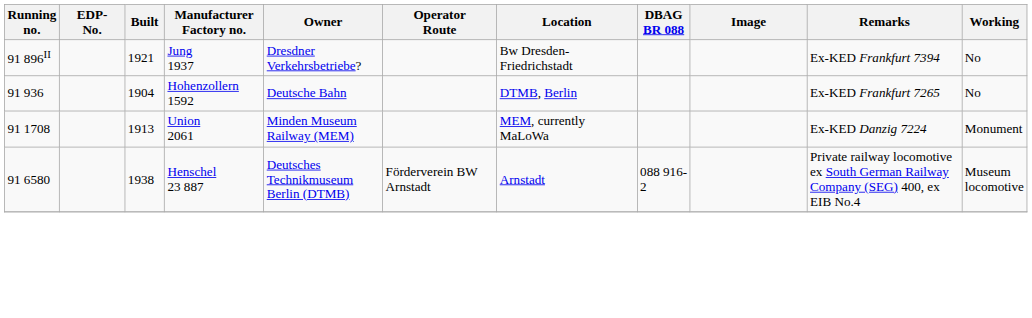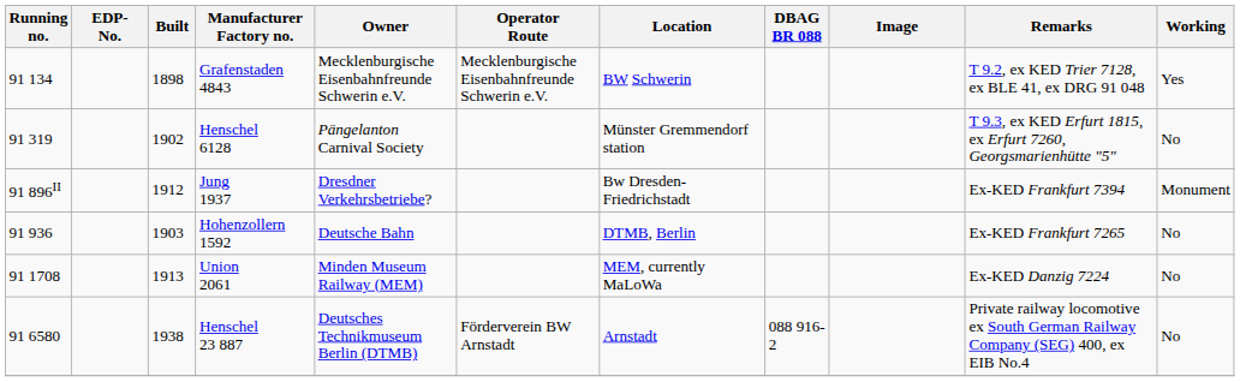+ row: 91 134 | 1898 | Grafenstaden 4843 | Mecklenburgische Eisenbahnfreunde Schwerin e.V. | Mecklenburgische Eisenbahnfreunde Schwerin e.V. | BW Schwerin | T 9.2, ex KED Trier 7128, ex BLE 41, ex DRG 91 048 | Yes
+ row: 91 319 | 1902 | Henschel 6128 | Pängelanton Carnival Society | Münster Gremmendorf station | T 9.3, ex KED Erfurt 1815, ex Erfurt 7260, Georgsmarienhütte "5" | No
Jung 1937 | Built: 1921 -> 1912
Jung 1937 | Working: No -> Monument
Hohenzollern 1592 | Built: 1904 -> 1903
Union 2061 | Working: Monument -> No
Henschel 23 887 | Working: Museum locomotive -> No
